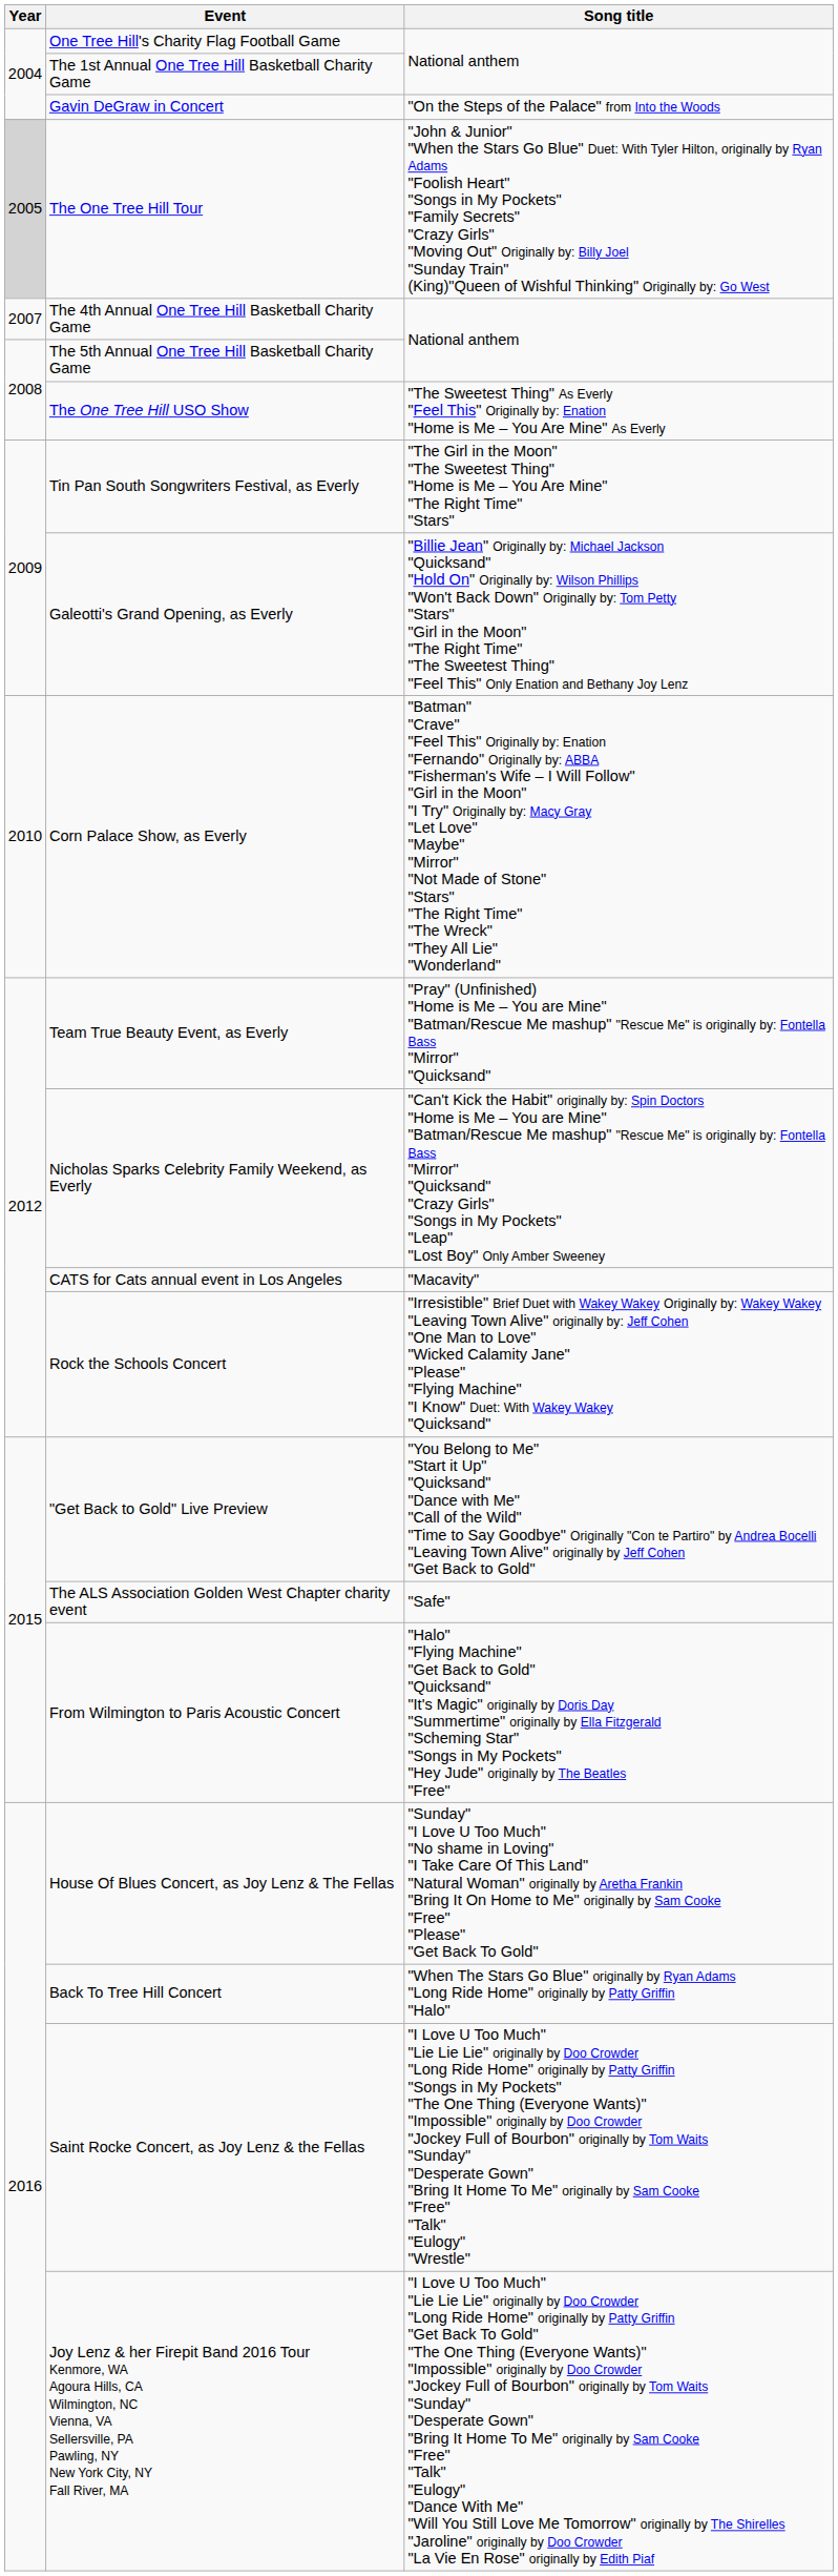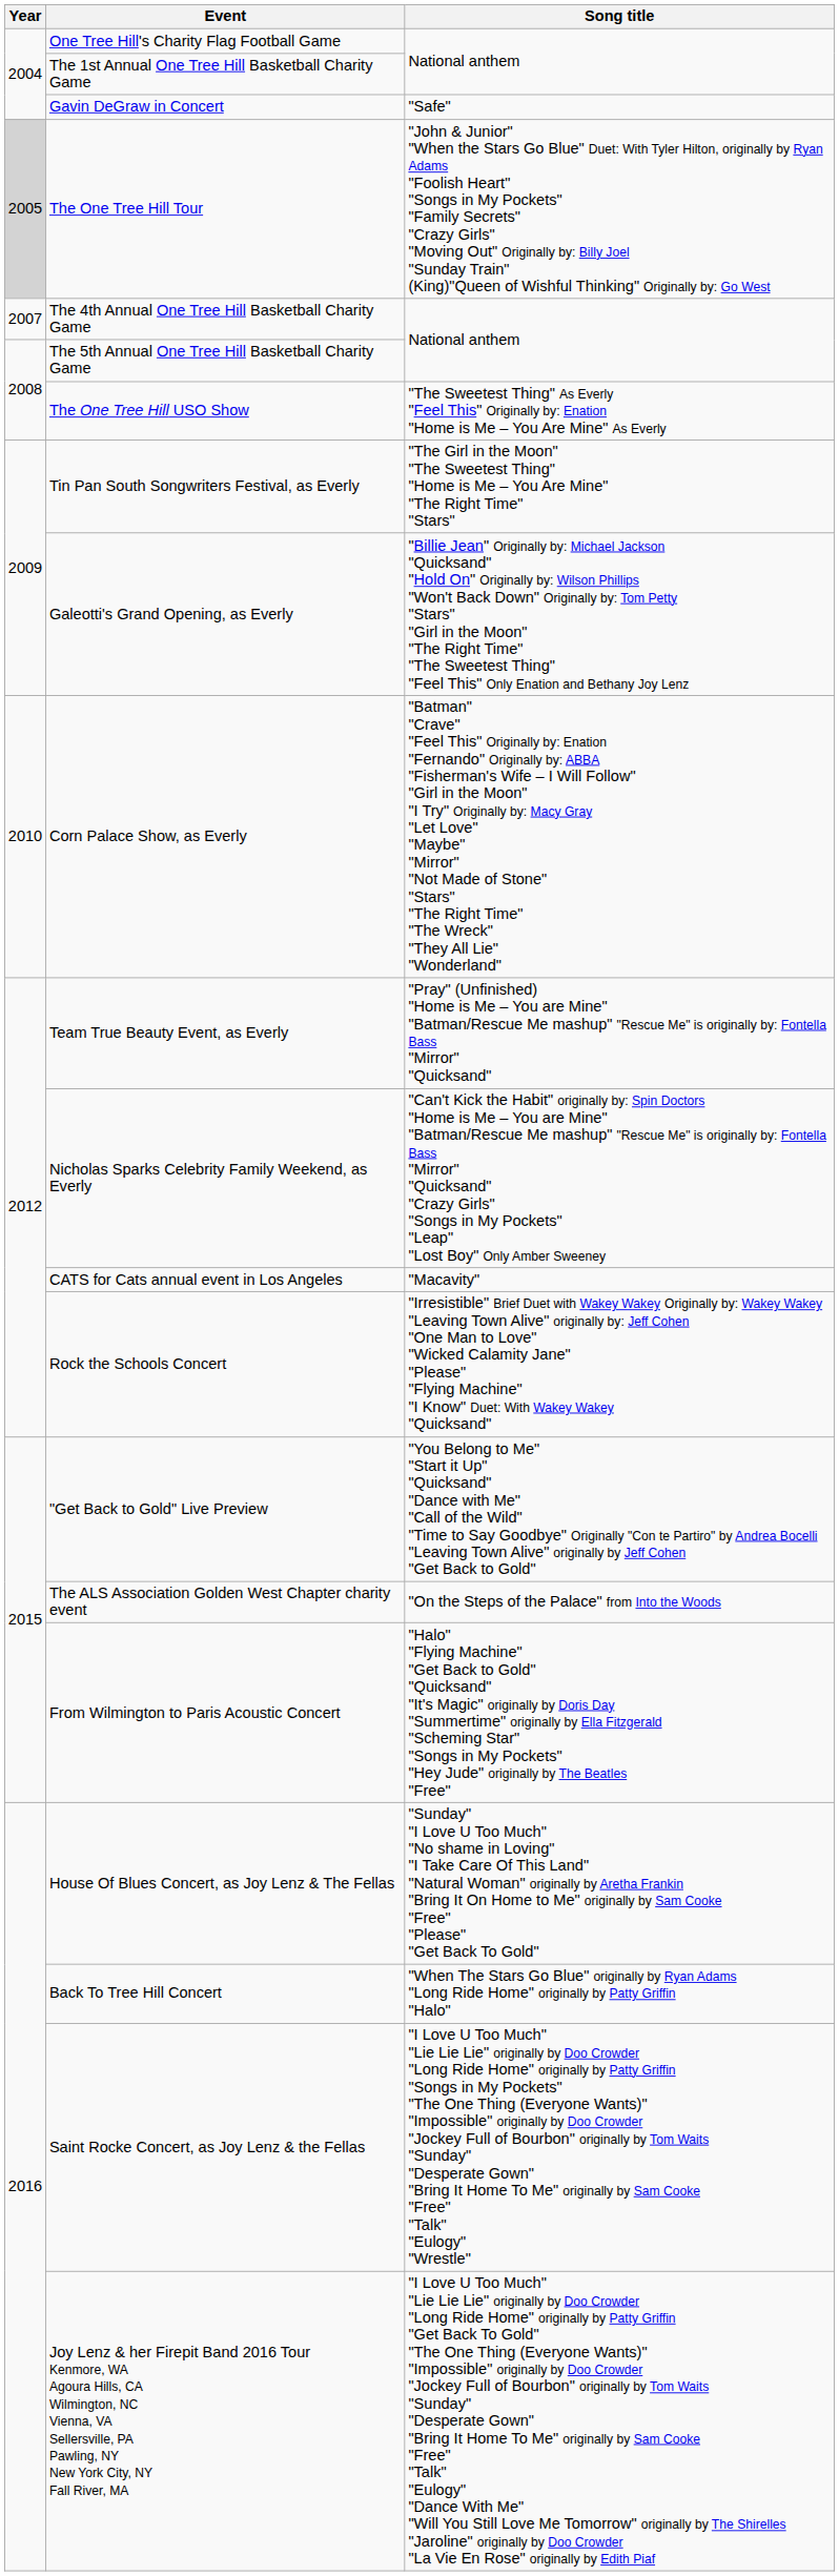Gavin DeGraw in Concert | Song title: "On the Steps of the Palace" from Into the Woods -> "Safe"
The ALS Association Golden West Chapter charity event | Song title: "Safe" -> "On the Steps of the Palace" from Into the Woods
